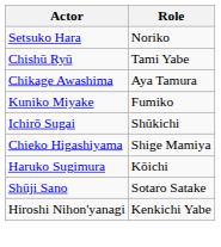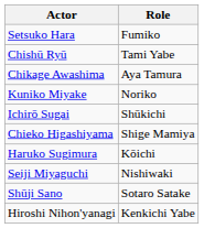Setsuko Hara | Role: Noriko -> Fumiko
Kuniko Miyake | Role: Fumiko -> Noriko
+ row: Seiji Miyaguchi | Nishiwaki
